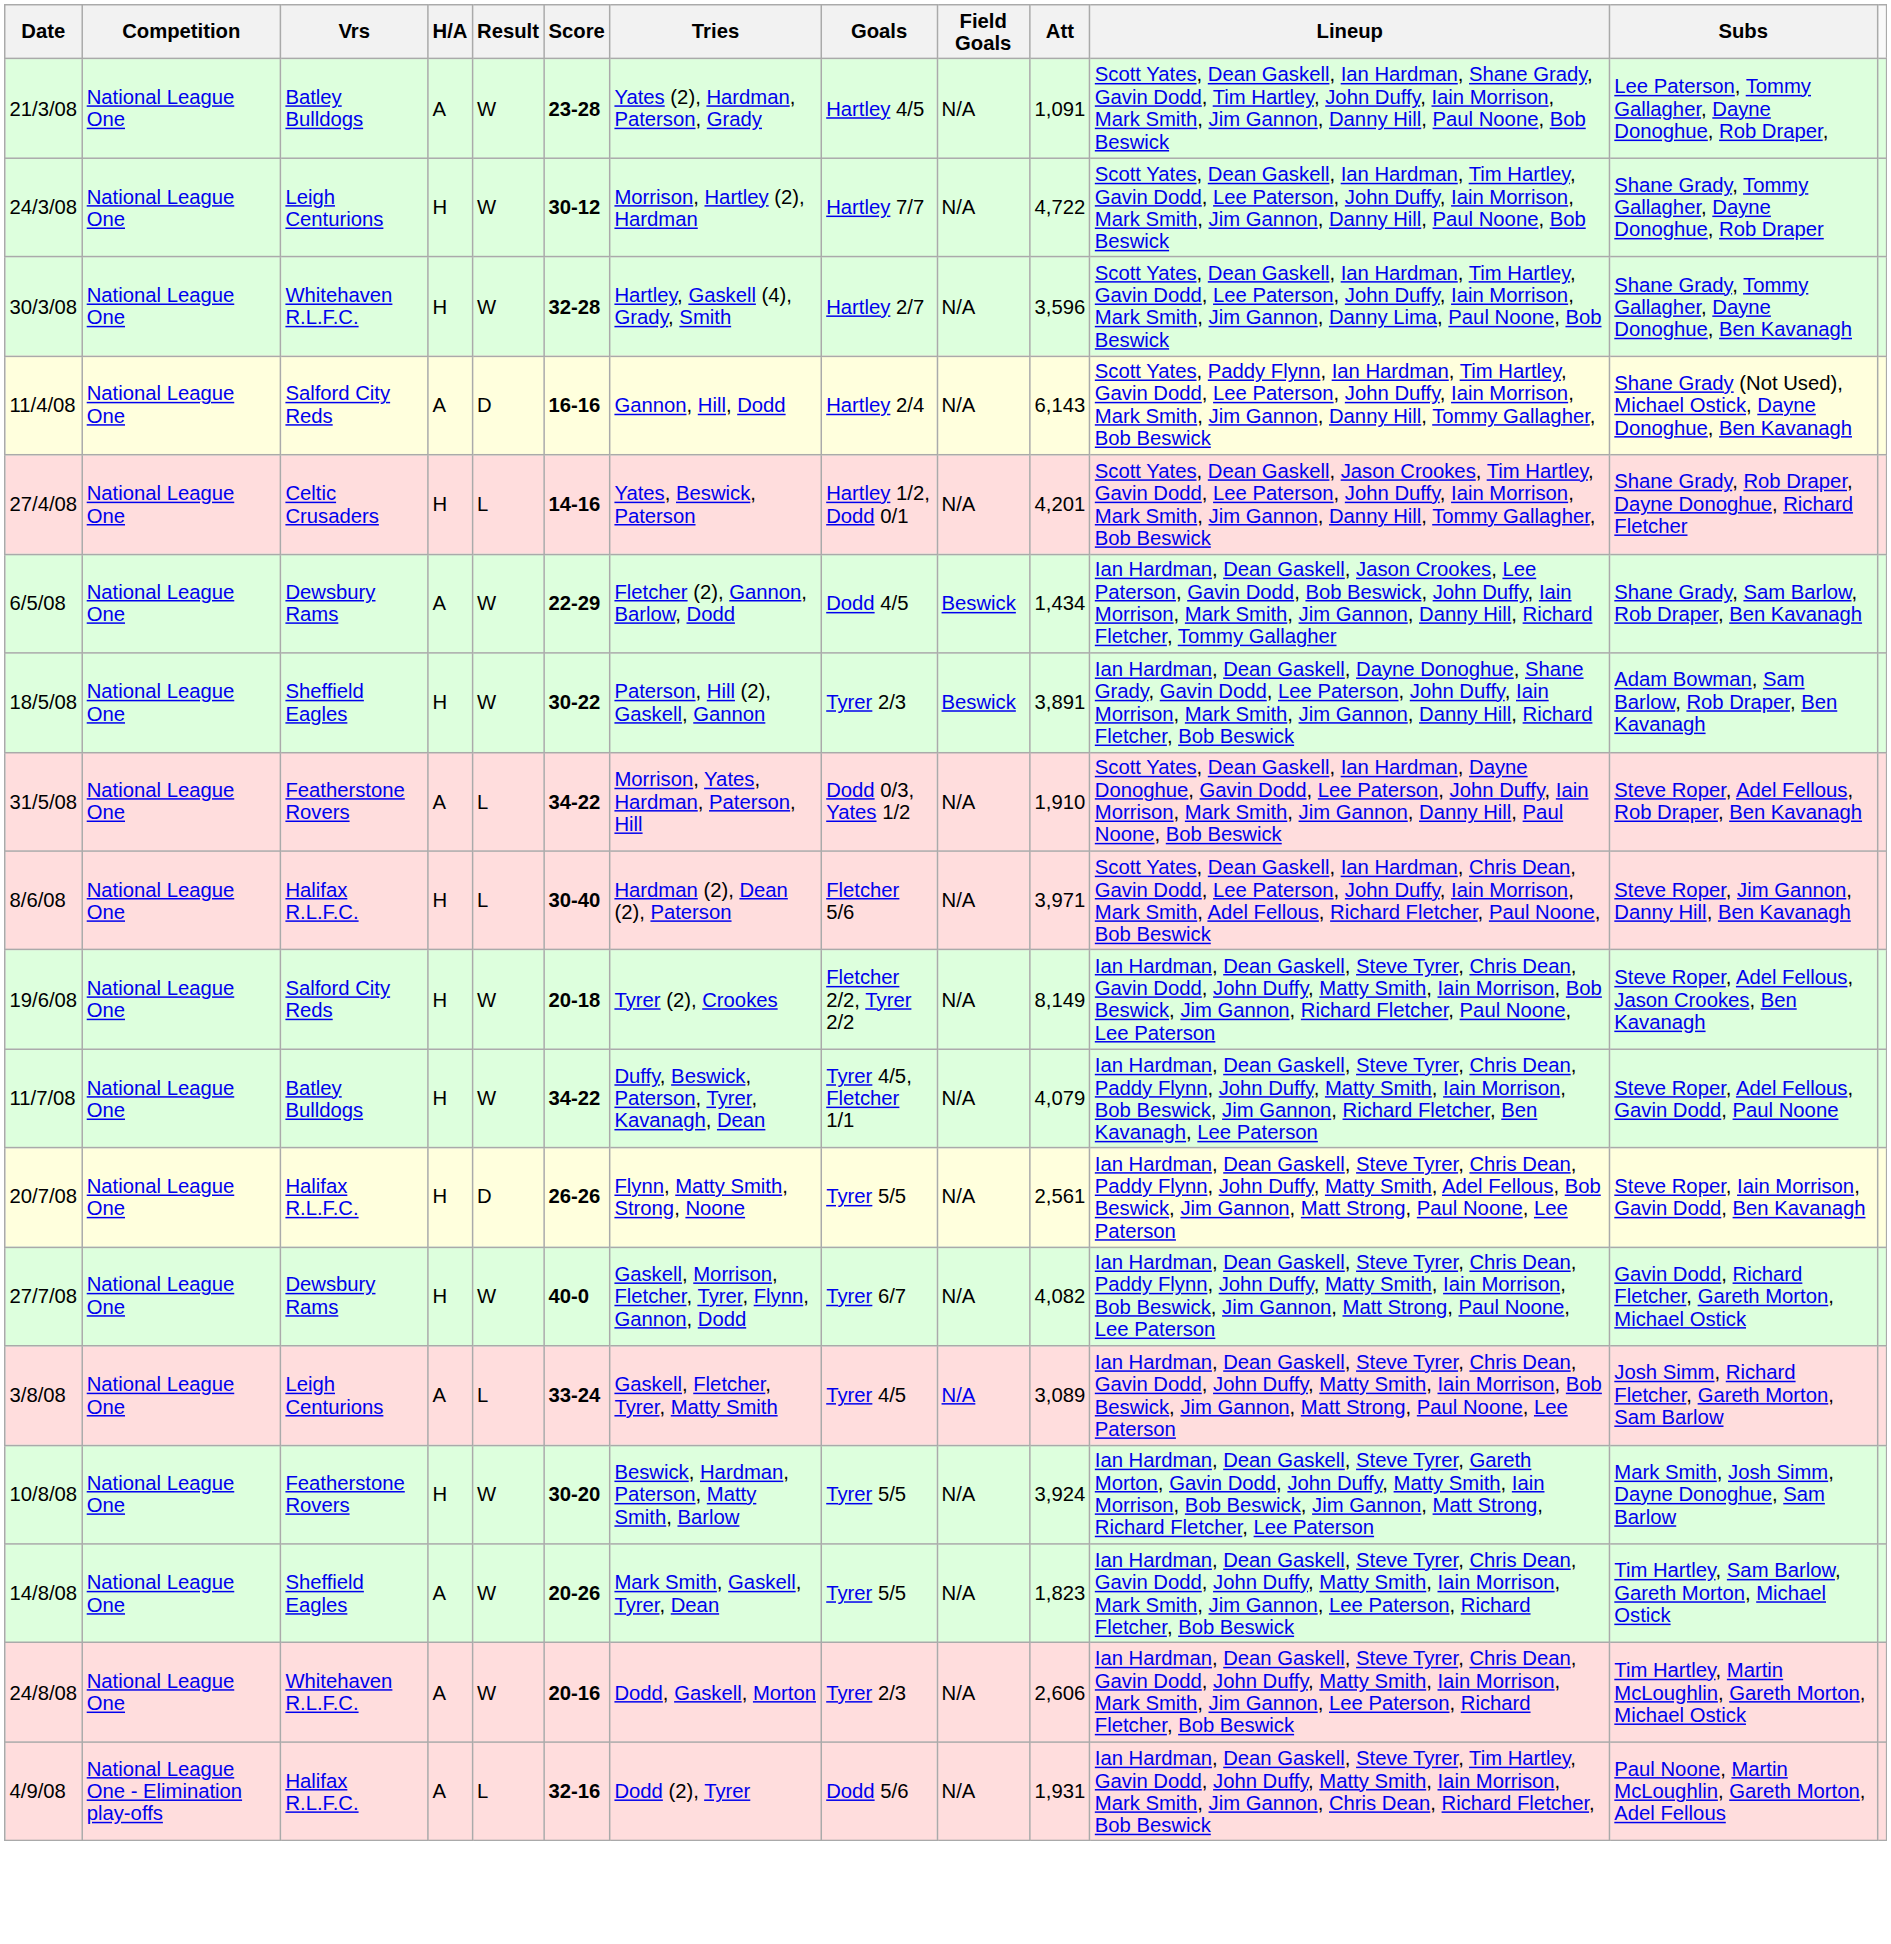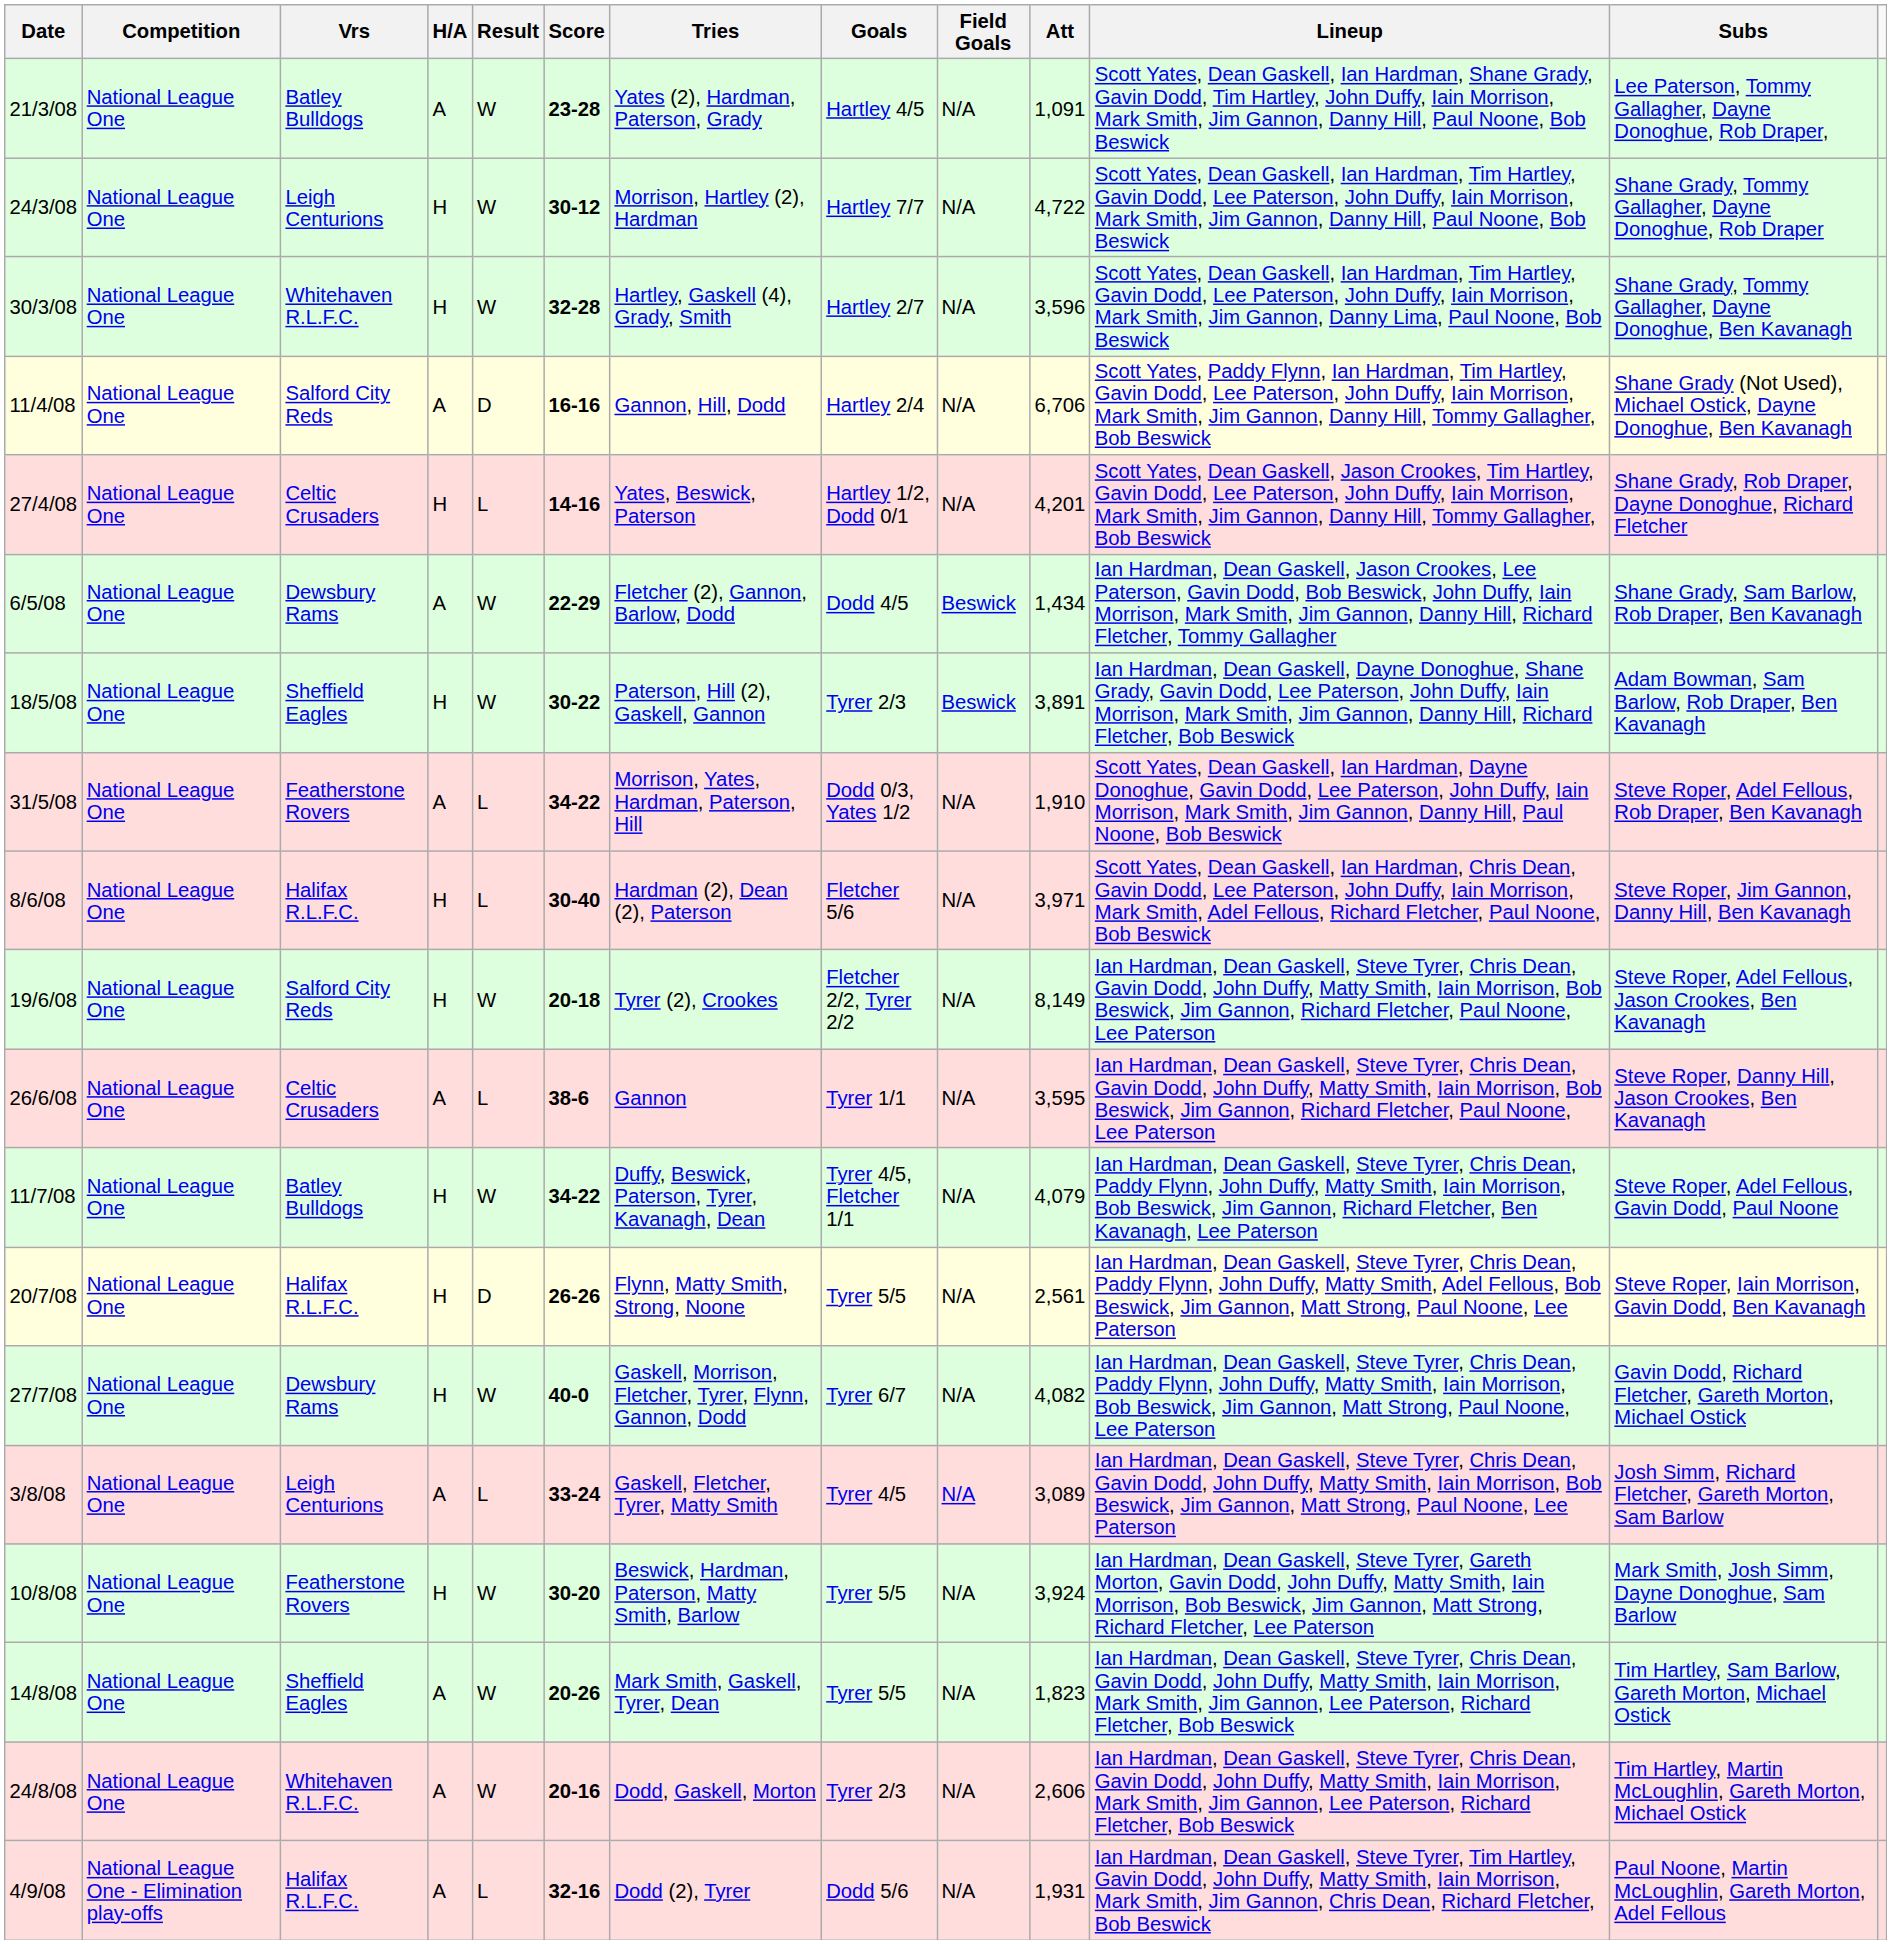11/4/08 | Att: 6,143 -> 6,706
+ row: 26/6/08 | National League One | Celtic Crusaders | A | L | 38-6 | Gannon | Tyrer 1/1 | N/A | 3,595 | Ian Hardman, Dean Gaskell, Steve Tyrer, Chris Dean, Gavin Dodd, John Duffy, Matty Smith, Iain Morrison, Bob Beswick, Jim Gannon, Richard Fletcher, Paul Noone, Lee Paterson | Steve Roper, Danny Hill, Jason Crookes, Ben Kavanagh
